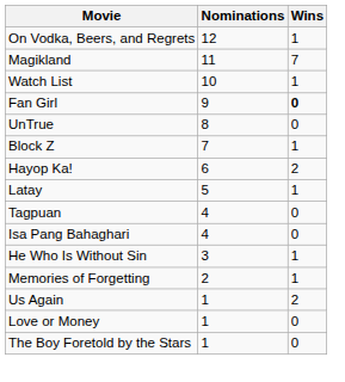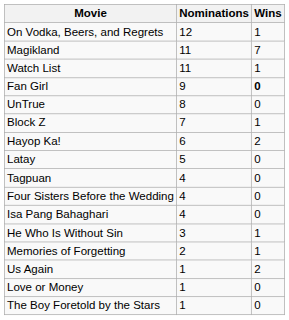Watch List | Nominations: 10 -> 11
Latay | Wins: 1 -> 0
+ row: Four Sisters Before the Wedding | 4 | 0
